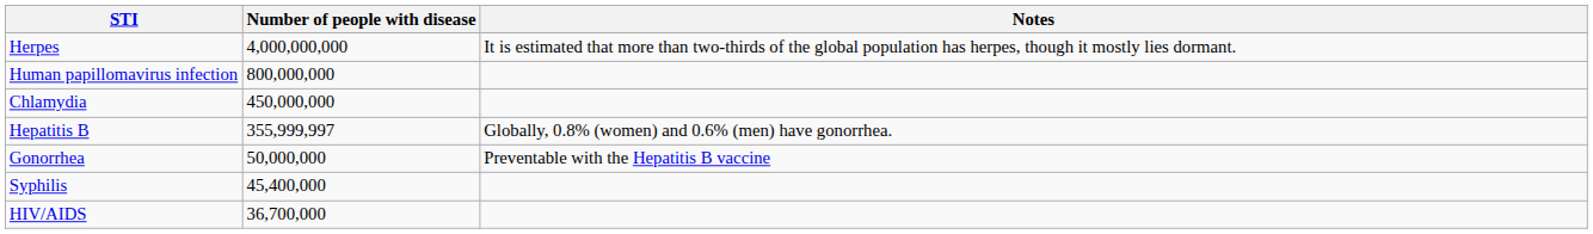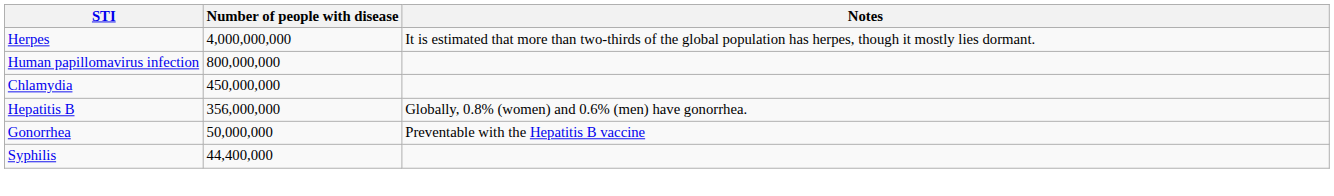Hepatitis B | Number of people with disease: 355,999,997 -> 356,000,000
Syphilis | Number of people with disease: 45,400,000 -> 44,400,000
- row: HIV/AIDS | 36,700,000
